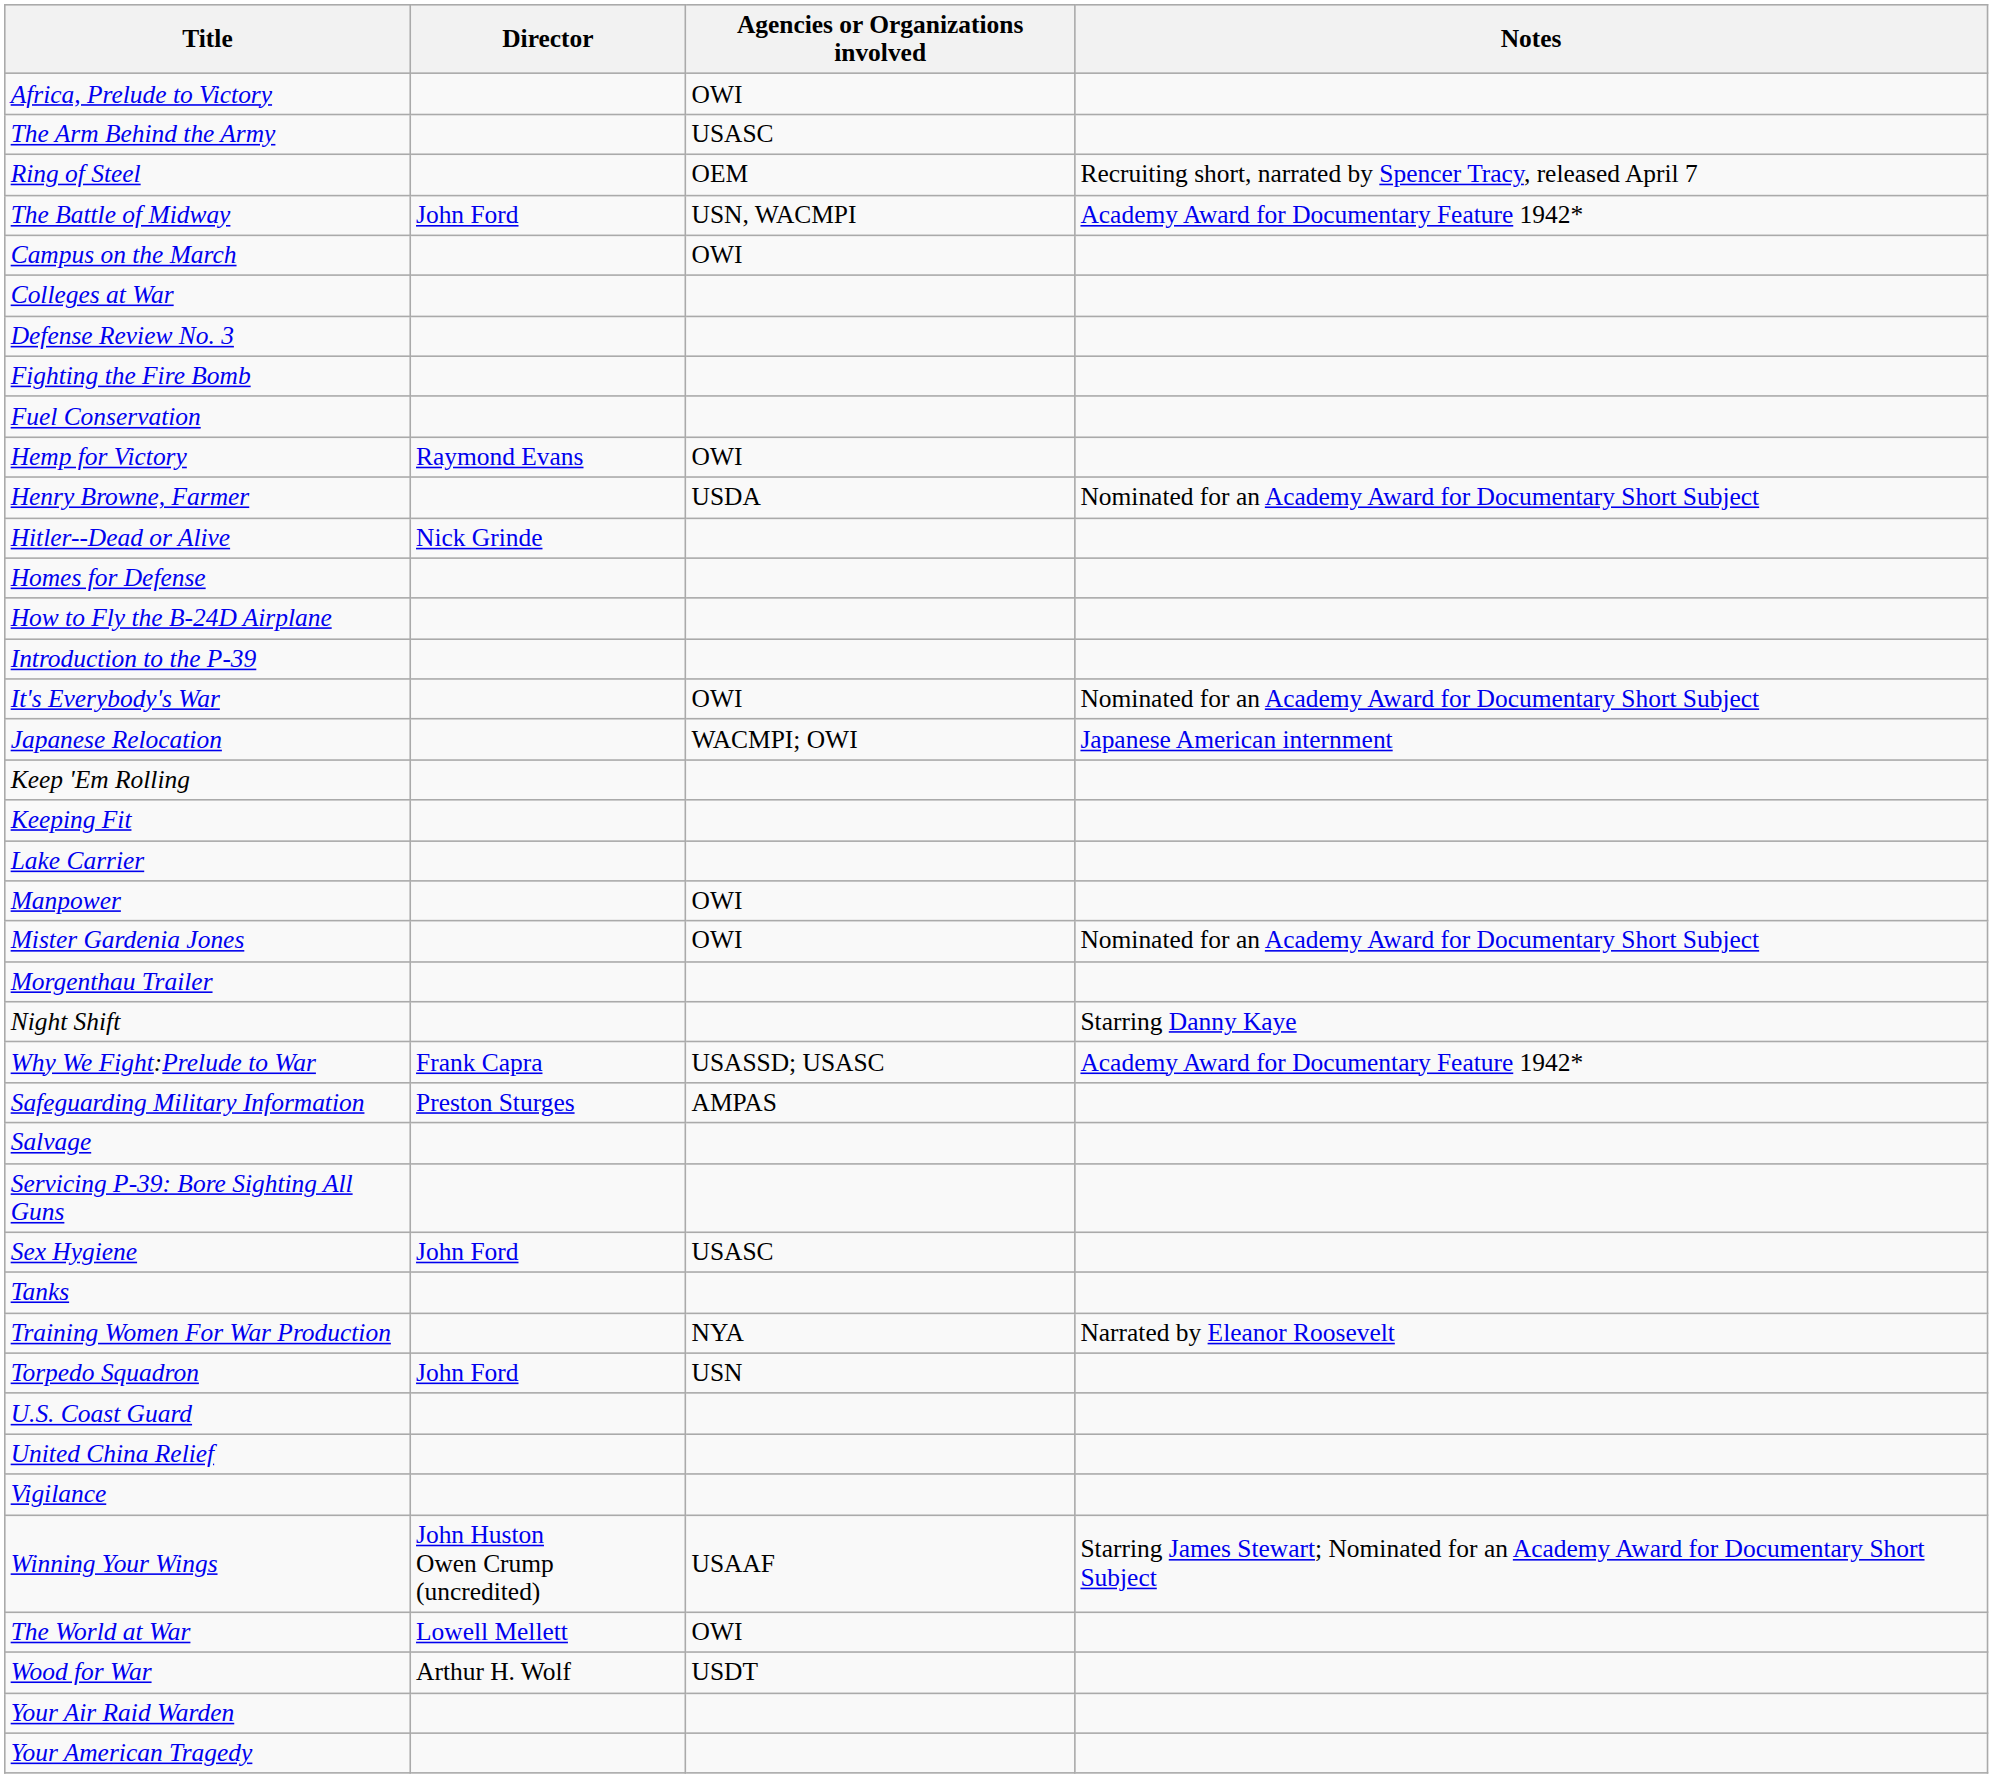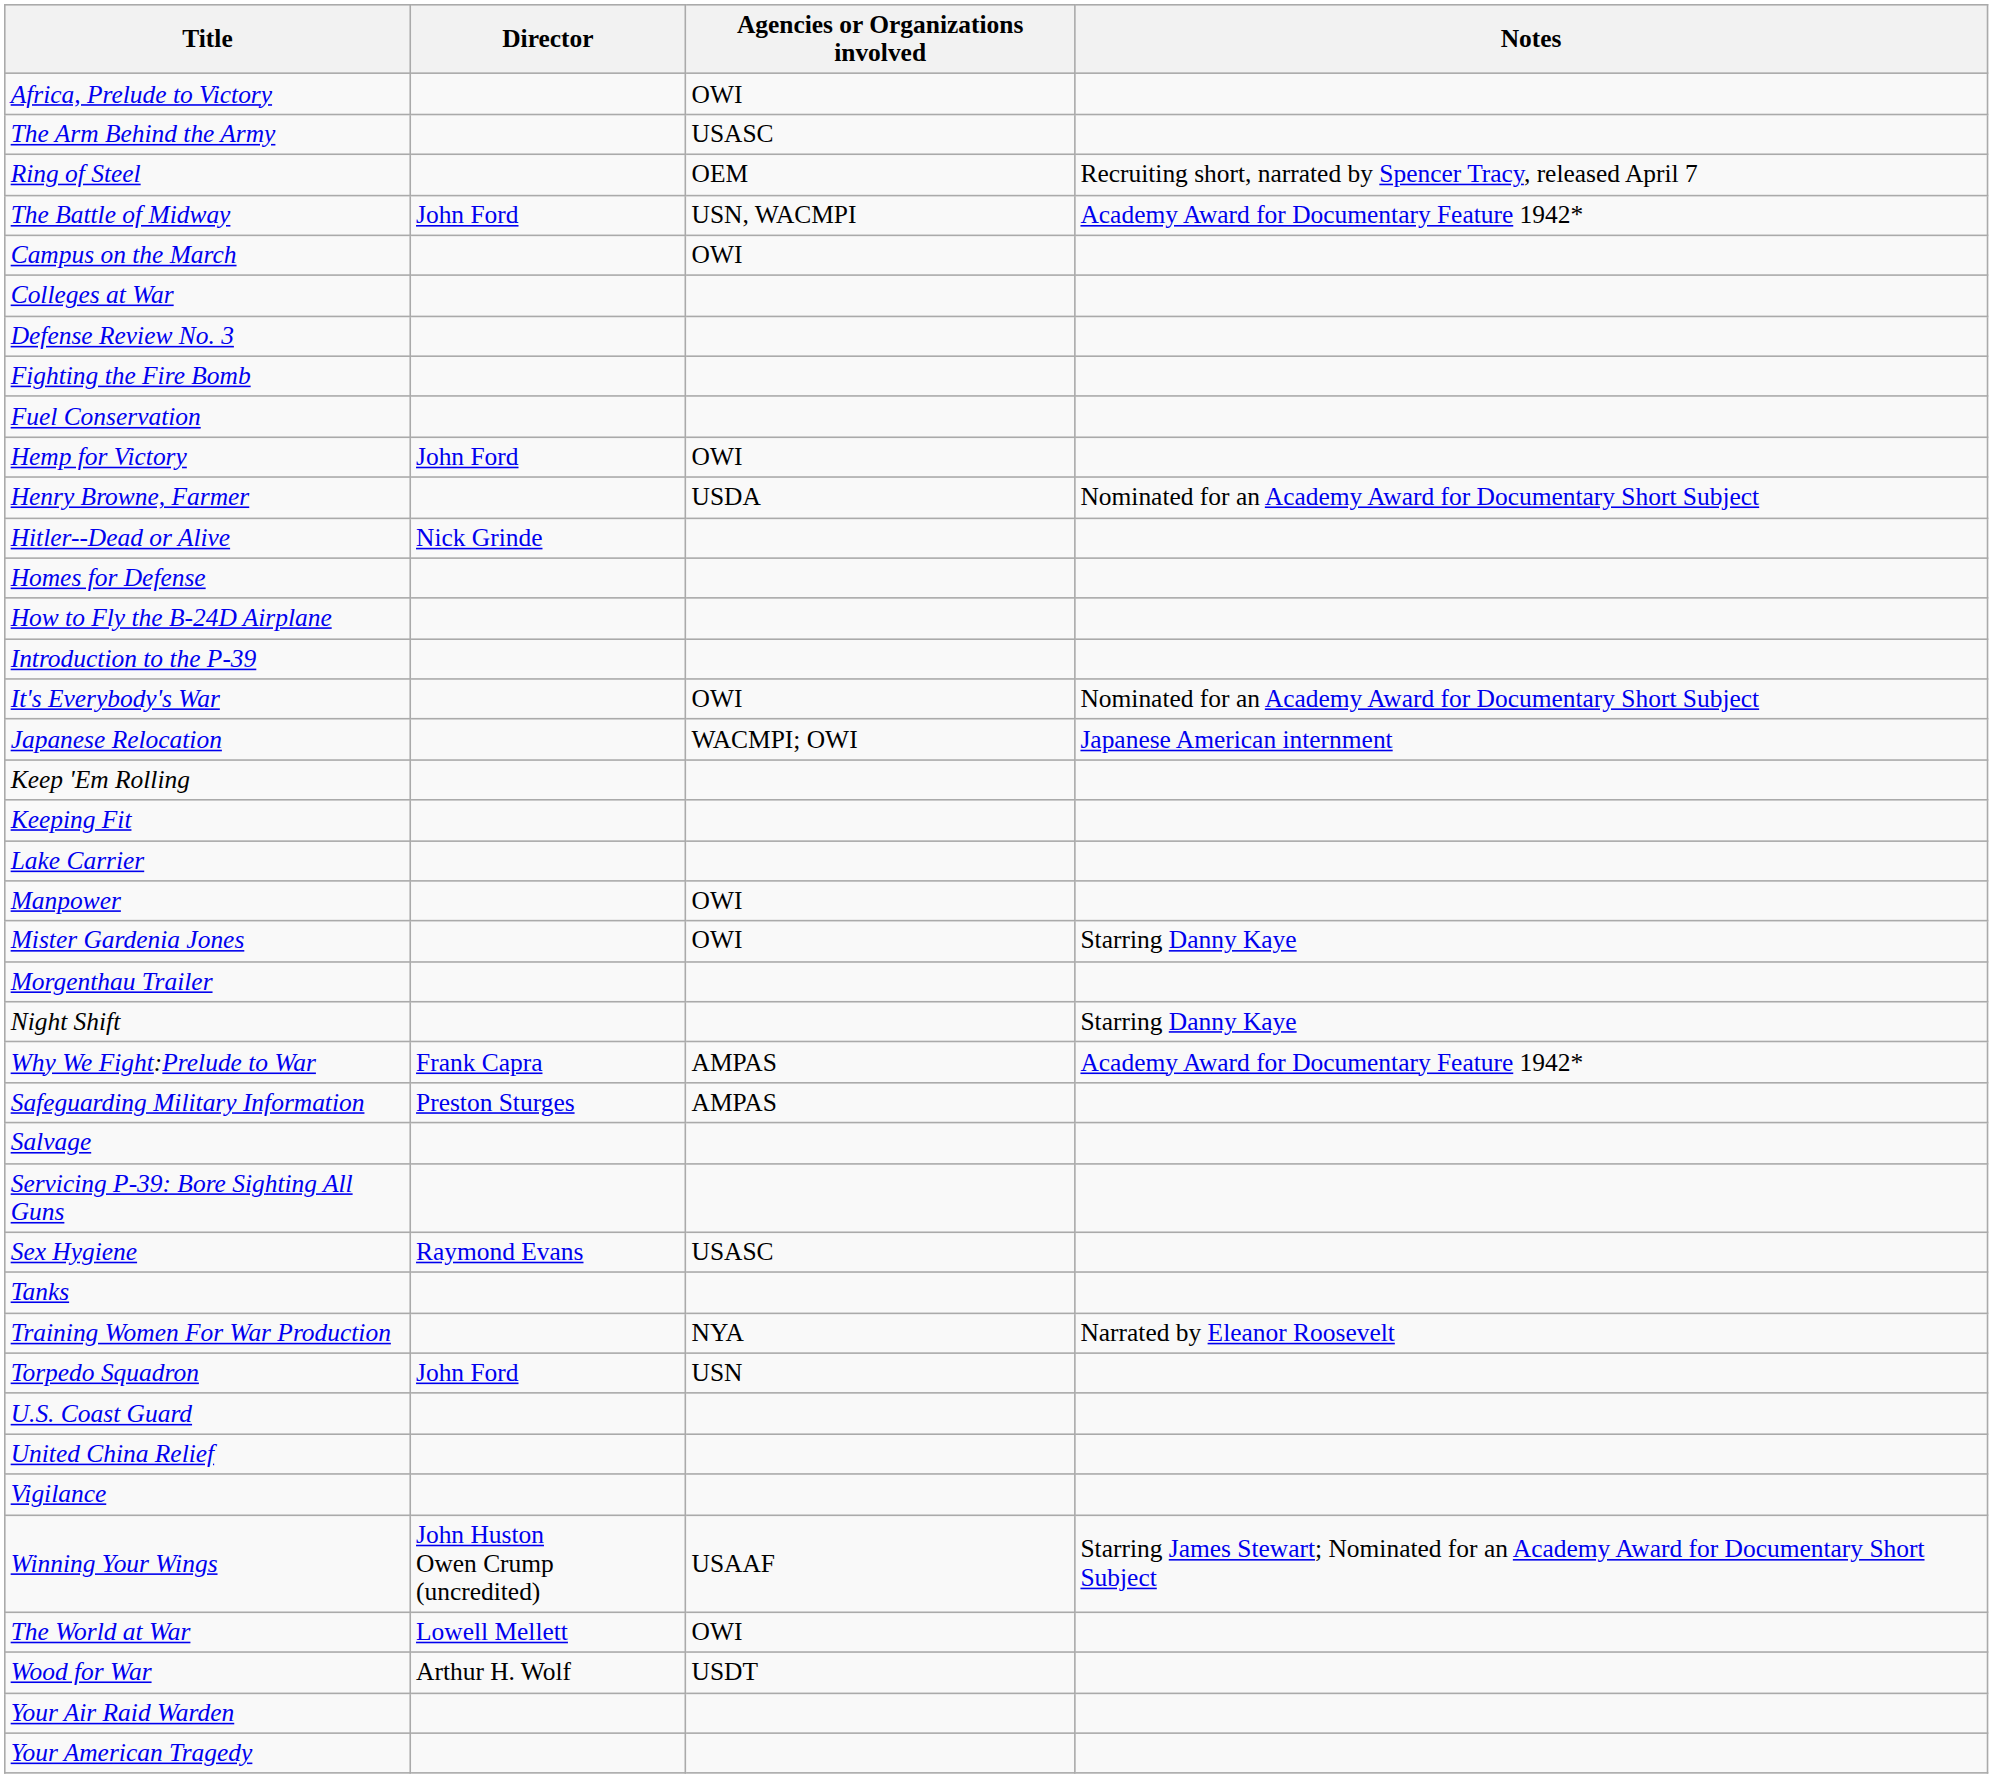Hemp for Victory | Director: Raymond Evans -> John Ford
Mister Gardenia Jones | Notes: Nominated for an Academy Award for Documentary Short Subject -> Starring Danny Kaye
Why We Fight:Prelude to War | Agencies or Organizations involved: USASSD; USASC -> AMPAS
Sex Hygiene | Director: John Ford -> Raymond Evans
